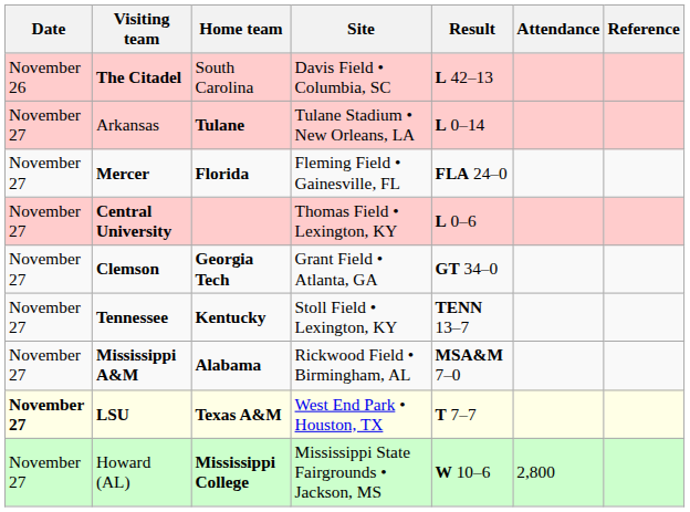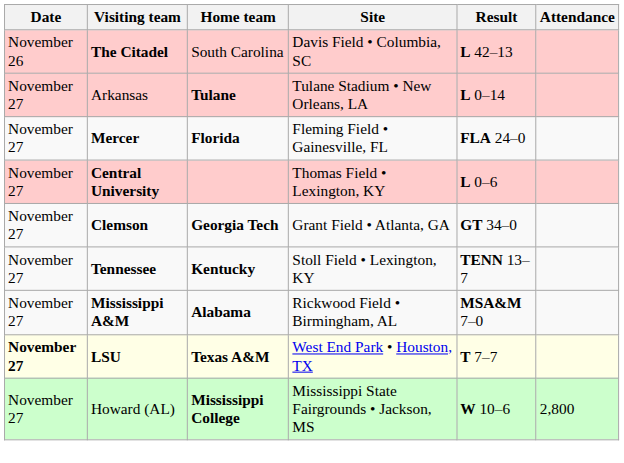- column: Reference
